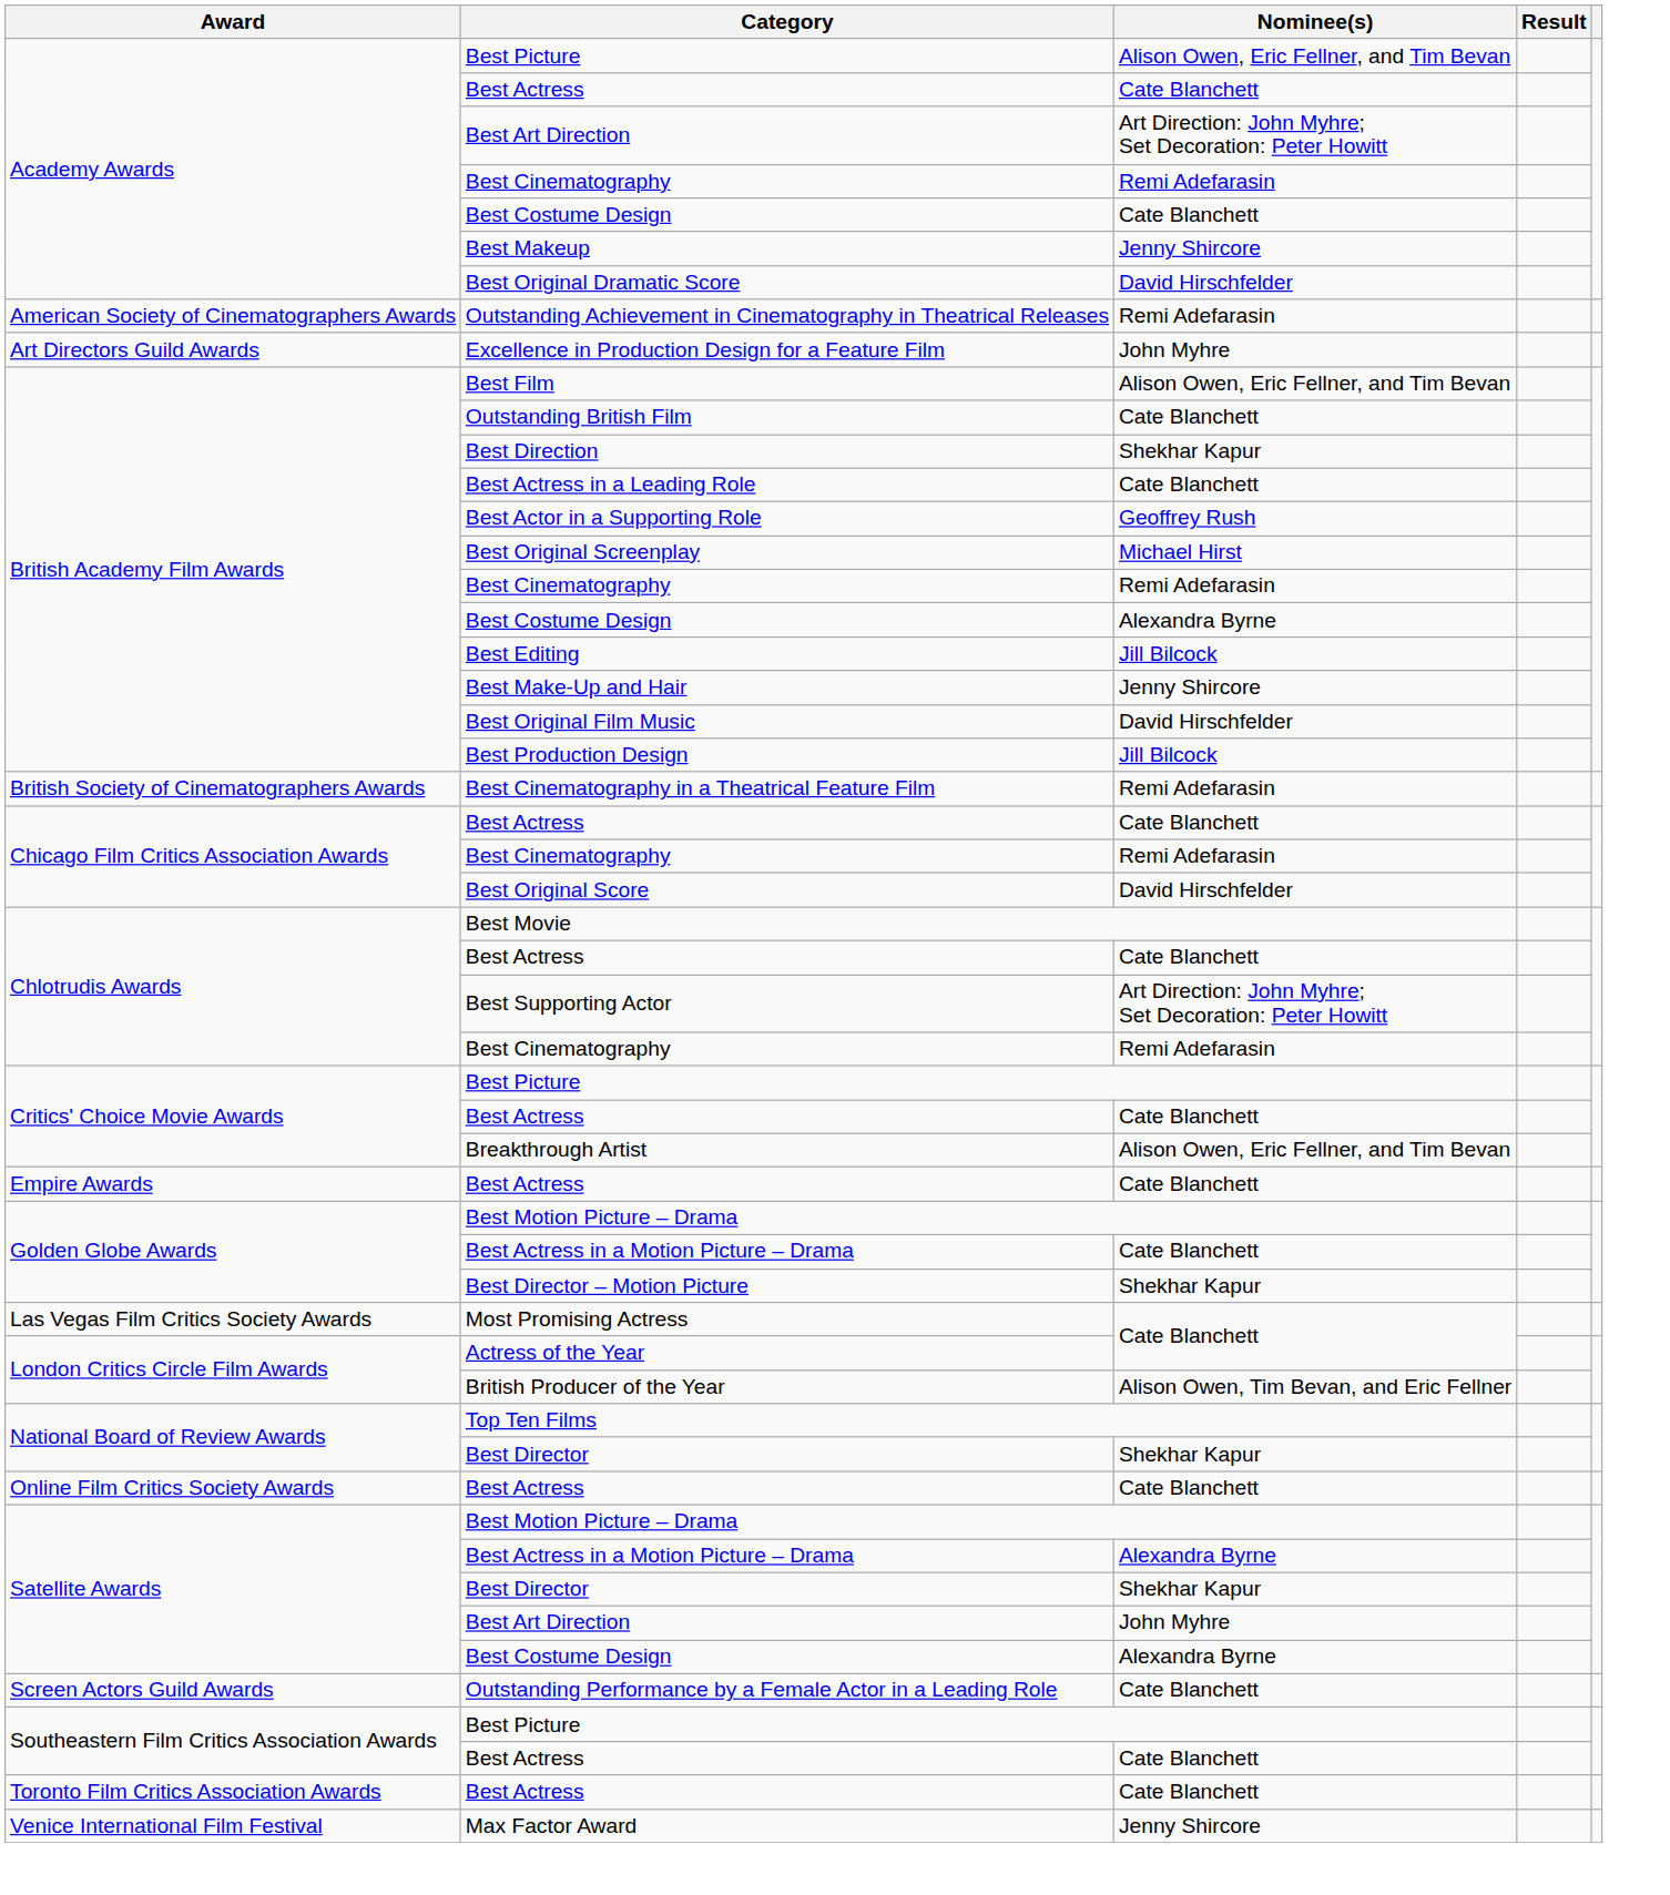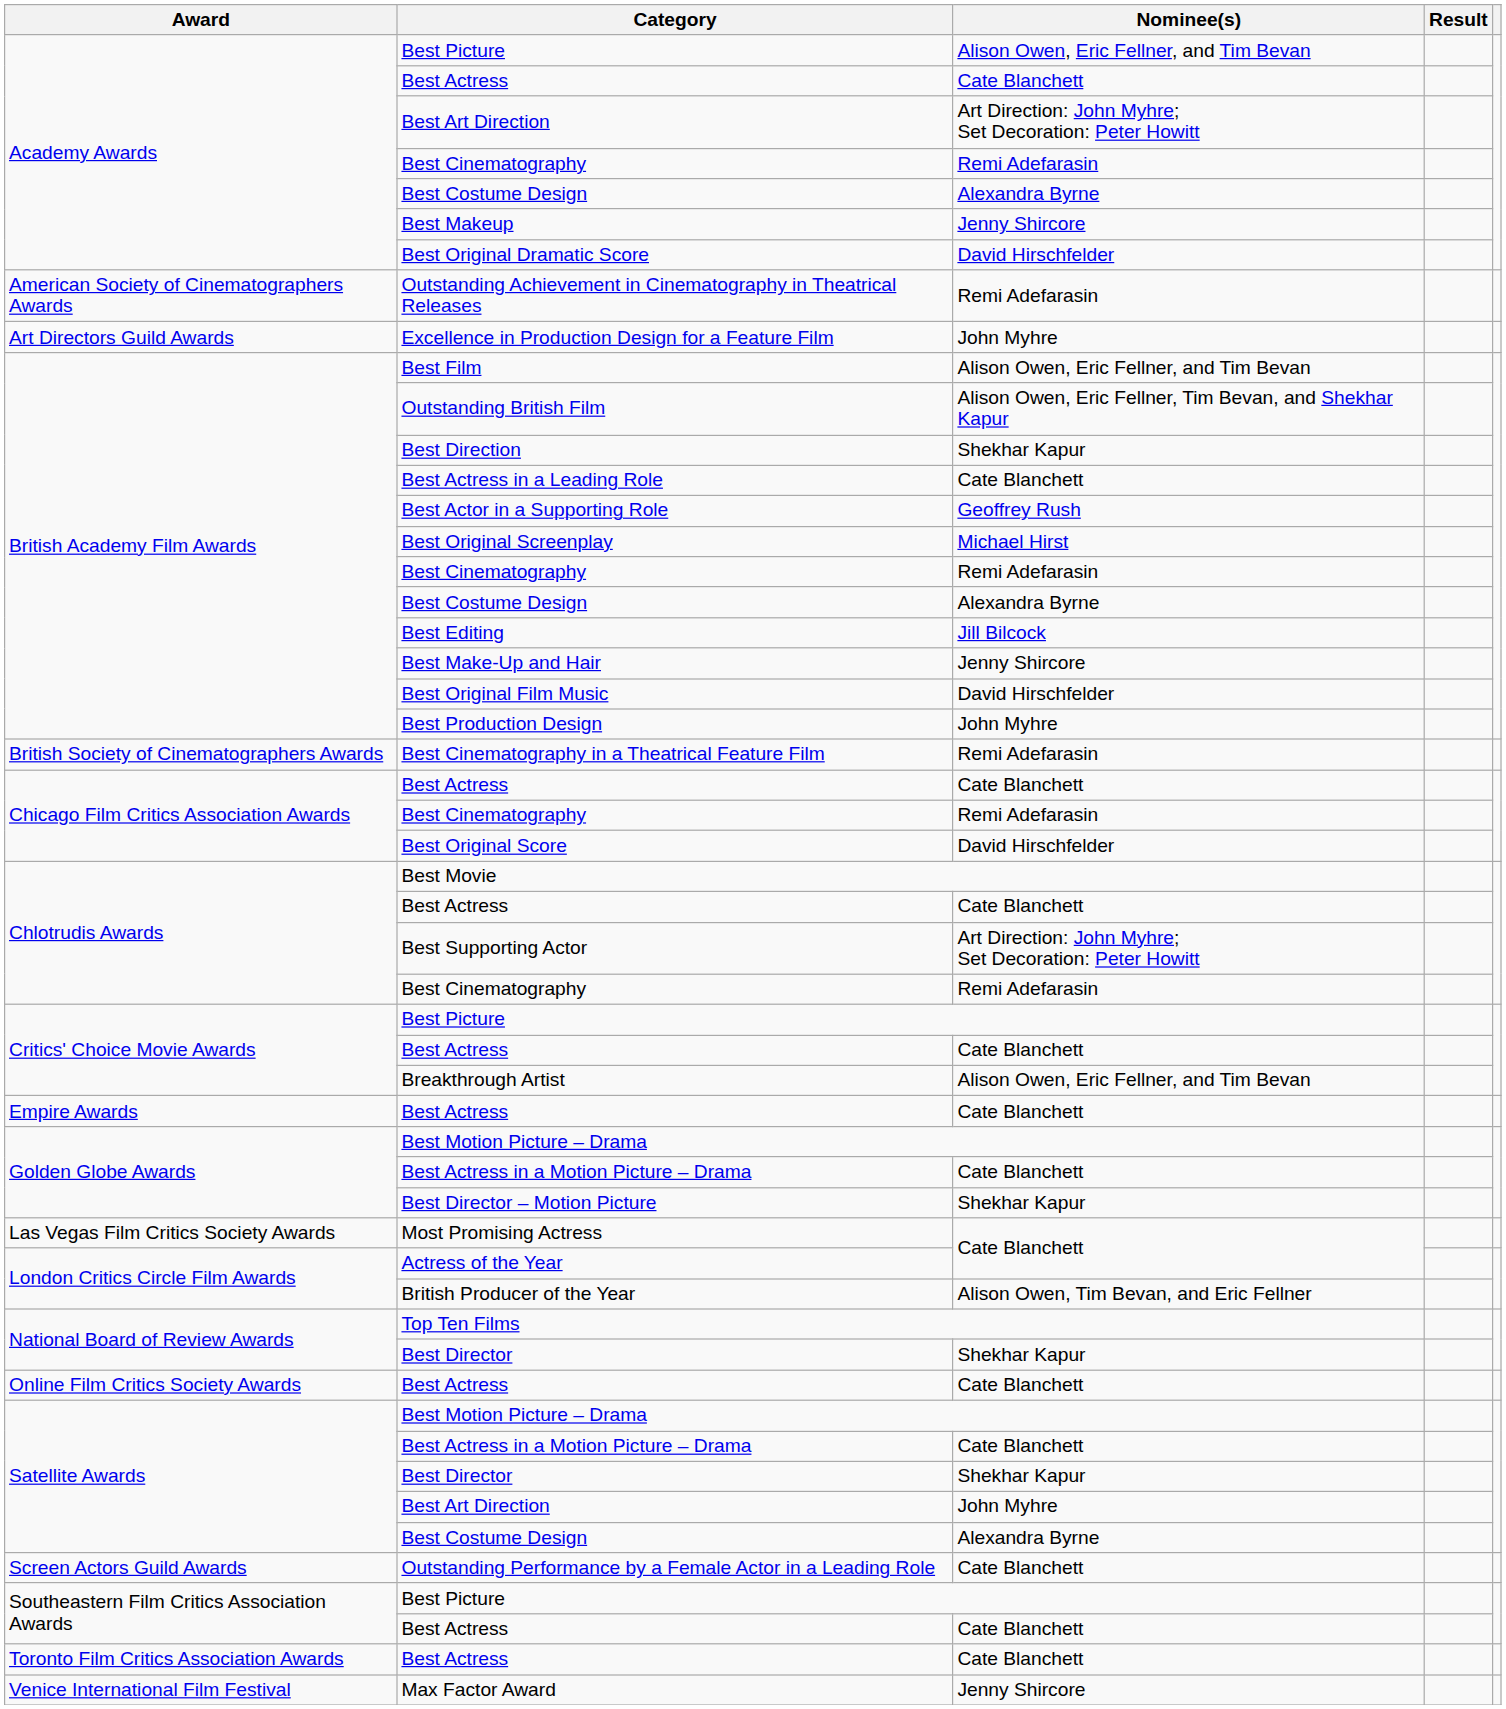Academy Awards / Best Costume Design | Nominee(s): Cate Blanchett -> Alexandra Byrne
Outstanding British Film | Nominee(s): Cate Blanchett -> Alison Owen, Eric Fellner, Tim Bevan, and Shekhar Kapur
Best Production Design | Nominee(s): Jill Bilcock -> John Myhre
Satellite Awards / Best Actress in a Motion Picture – Drama | Nominee(s): Alexandra Byrne -> Cate Blanchett
